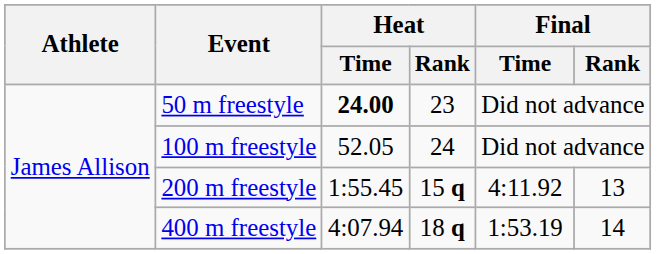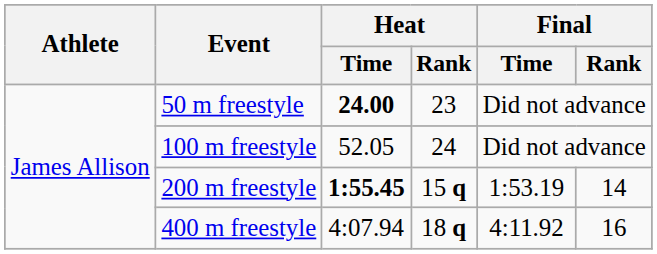200 m freestyle | Heat / Time: normal -> bold
200 m freestyle | Final / Time: 4:11.92 -> 1:53.19
200 m freestyle | Final / Rank: 13 -> 14
400 m freestyle | Final / Time: 1:53.19 -> 4:11.92
400 m freestyle | Final / Rank: 14 -> 16
